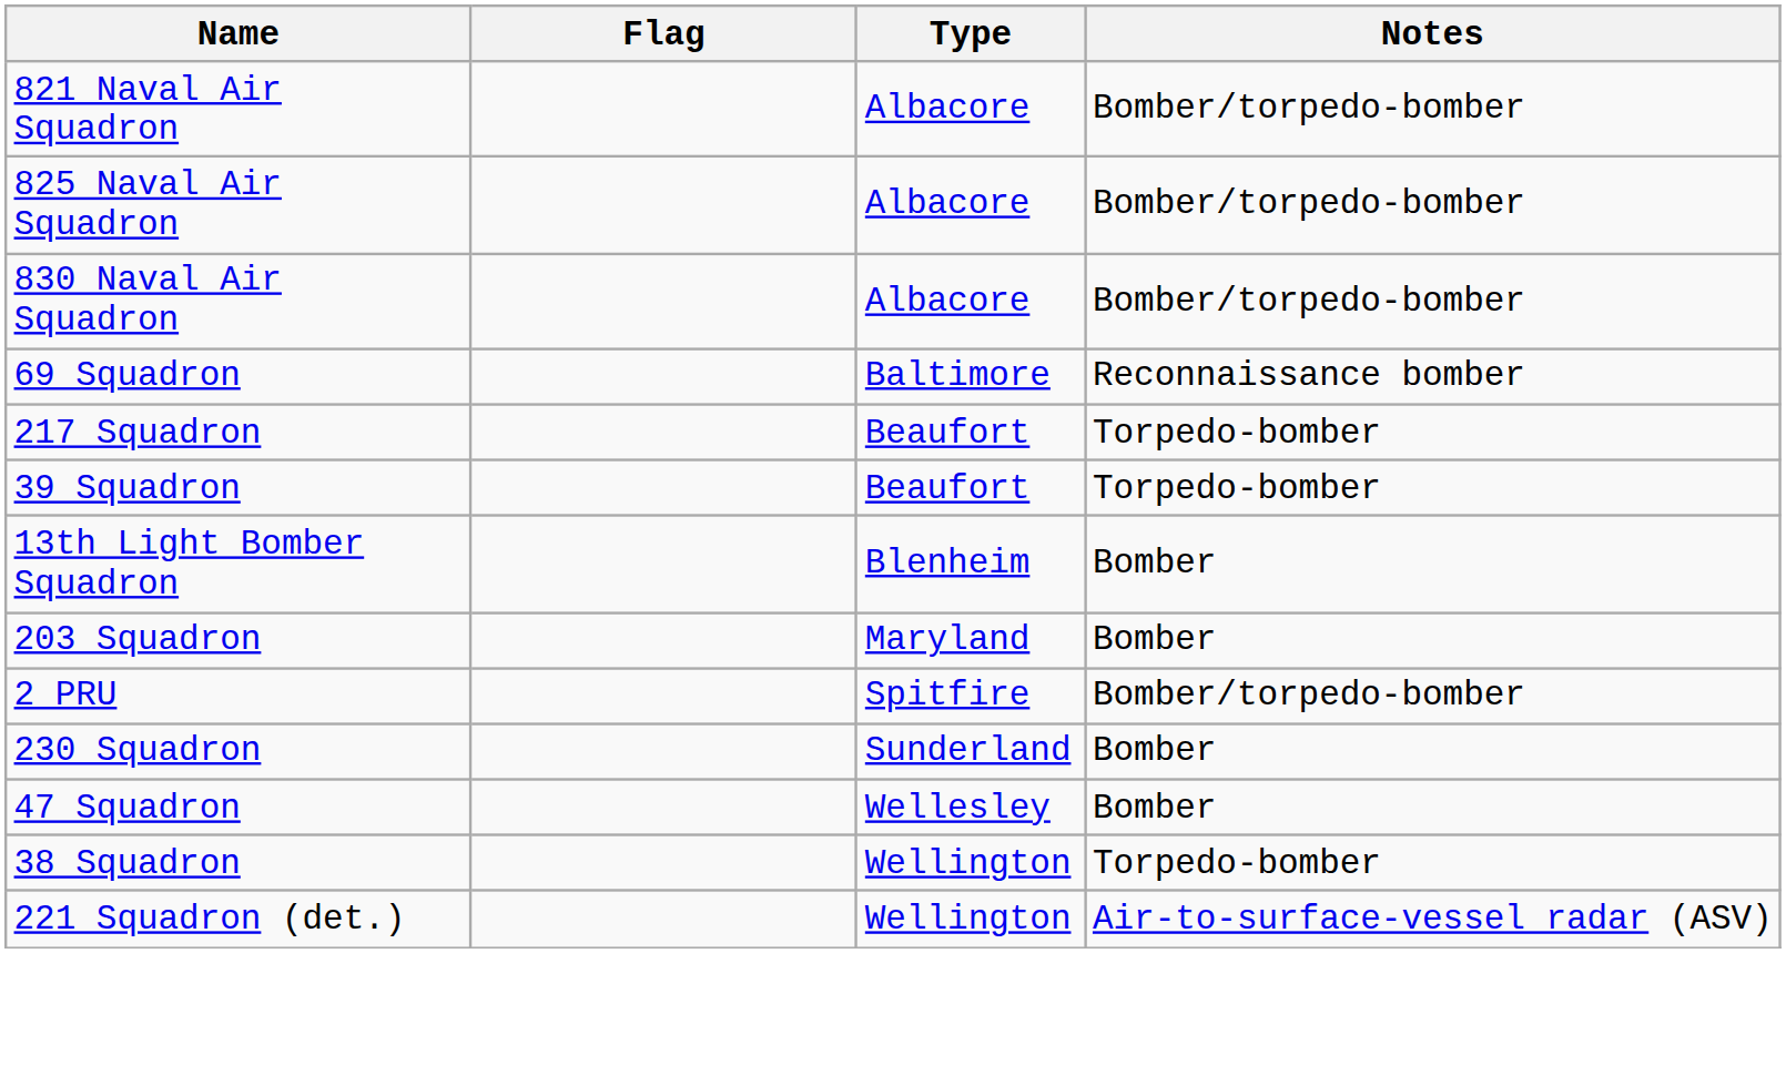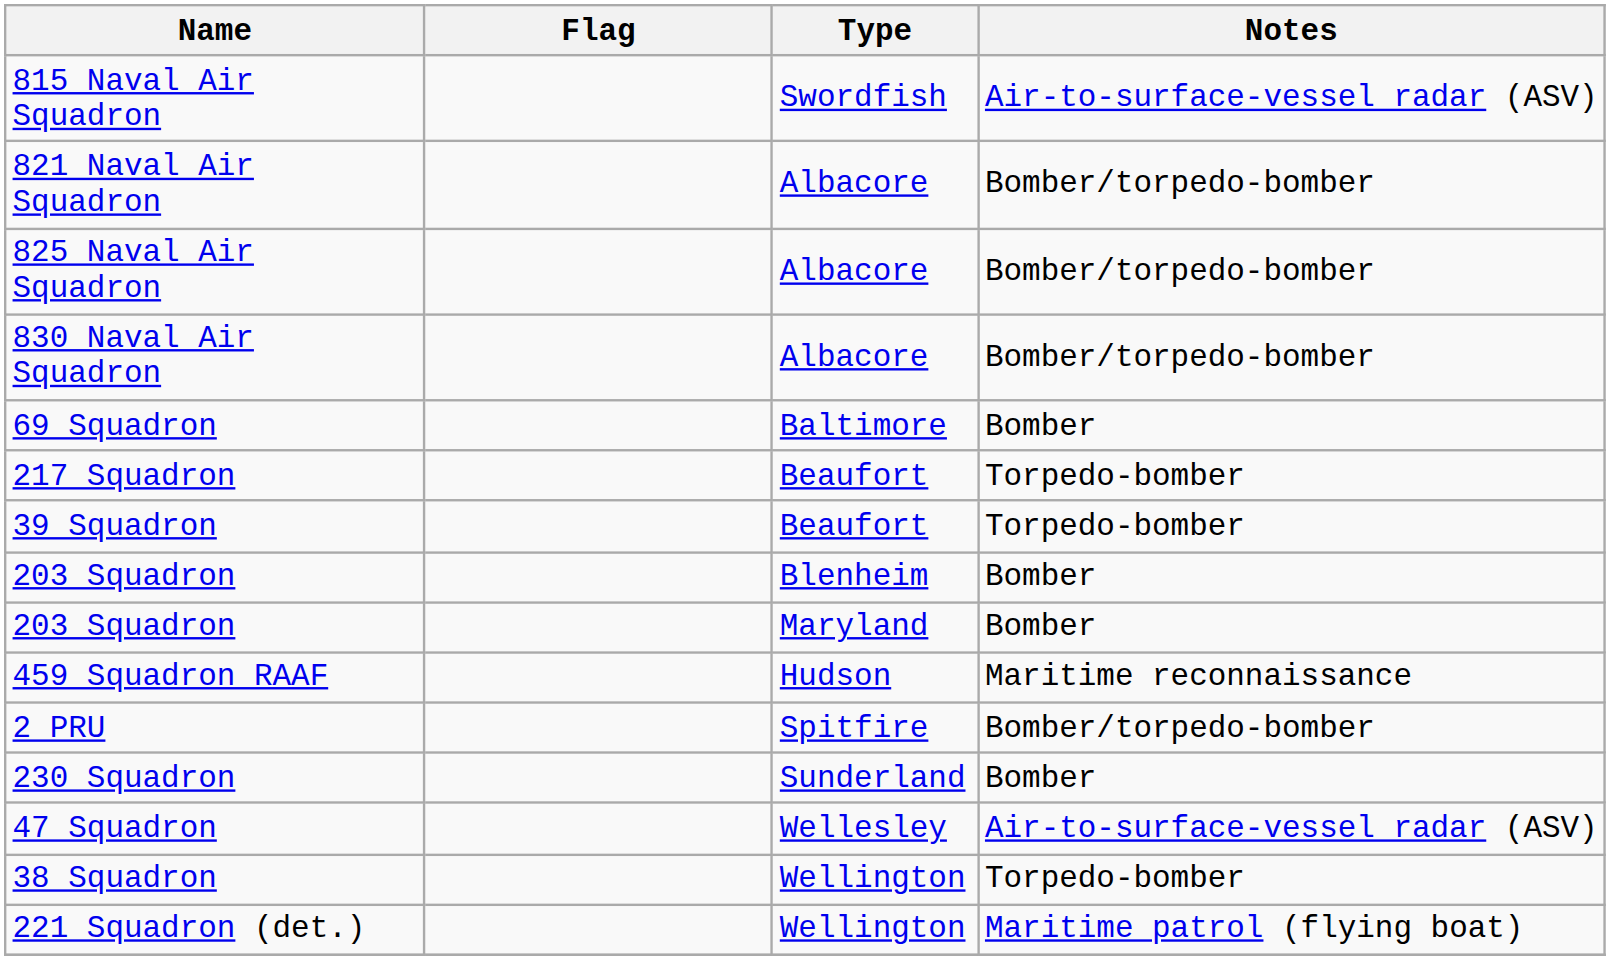+ row: 815 Naval Air Squadron | Swordfish | Air-to-surface-vessel radar (ASV)
69 Squadron | Notes: Reconnaissance bomber -> Bomber
+ row: 203 Squadron | Blenheim | Bomber
- row: 13th Light Bomber Squadron | Blenheim | Bomber
+ row: 459 Squadron RAAF | Hudson | Maritime reconnaissance
47 Squadron | Notes: Bomber -> Air-to-surface-vessel radar (ASV)
221 Squadron (det.) | Notes: Air-to-surface-vessel radar (ASV) -> Maritime patrol (flying boat)
